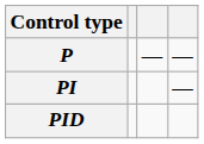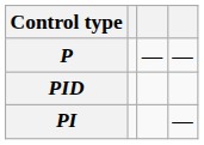rows swapped: PI <-> PID
